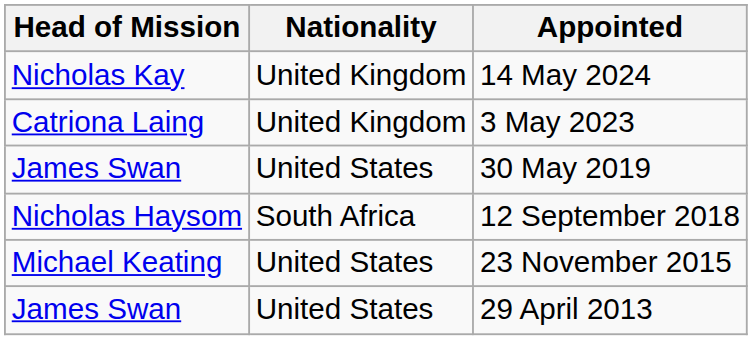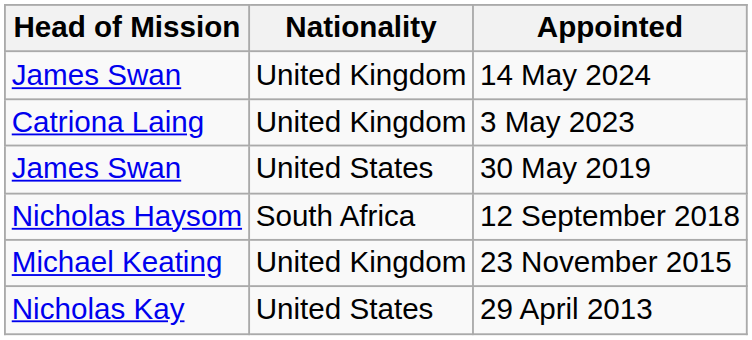14 May 2024 | Head of Mission: Nicholas Kay -> James Swan
23 November 2015 | Nationality: United States -> United Kingdom
29 April 2013 | Head of Mission: James Swan -> Nicholas Kay
